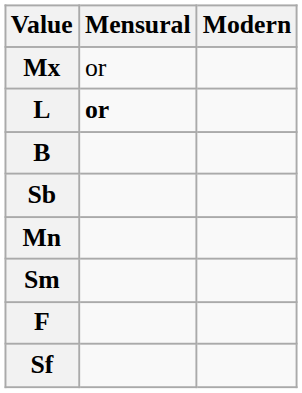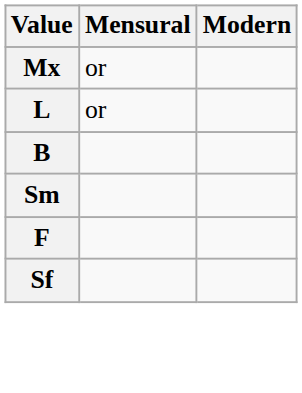L | Mensural: bold -> normal
- row: Sb
- row: Mn
